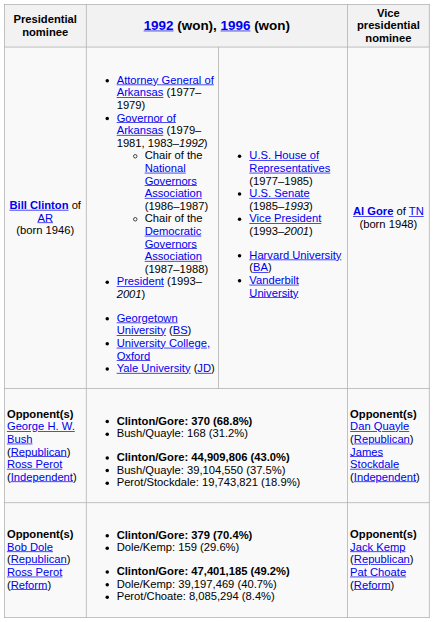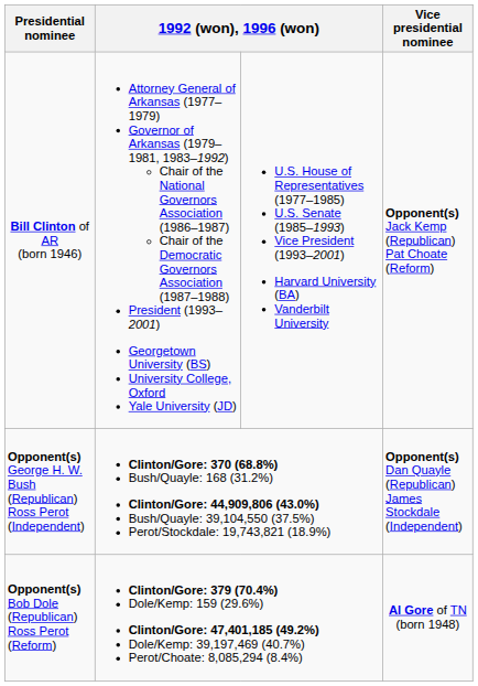Bill Clinton of AR (born 1946) | Vice presidential nominee: Al Gore of TN (born 1948) -> Opponent(s) Jack Kemp (Republican) Pat Choate (Reform)
Opponent(s) Bob Dole (Republican) Ross Perot (Reform) | Vice presidential nominee: Opponent(s) Jack Kemp (Republican) Pat Choate (Reform) -> Al Gore of TN (born 1948)
